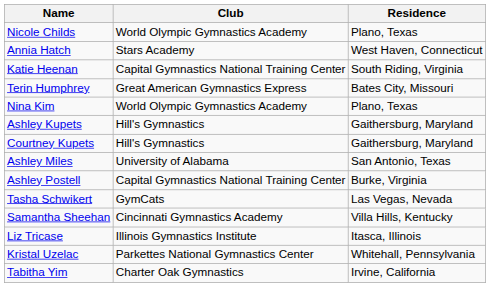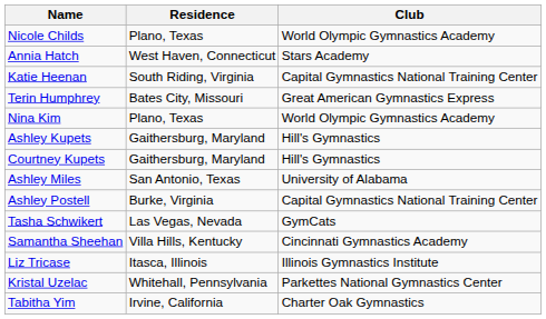columns swapped: Club <-> Residence
